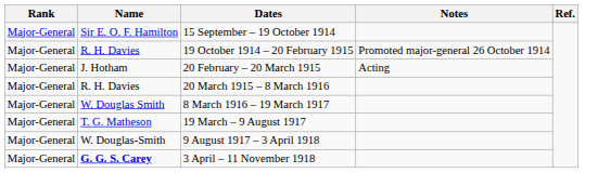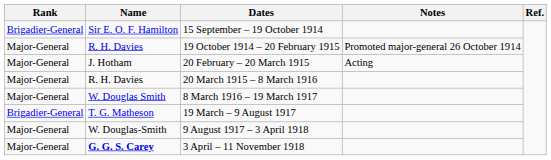15 September – 19 October 1914 | Rank: Major-General -> Brigadier-General
19 March – 9 August 1917 | Rank: Major-General -> Brigadier-General
